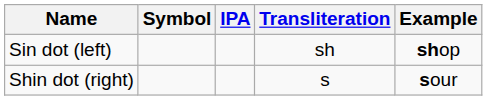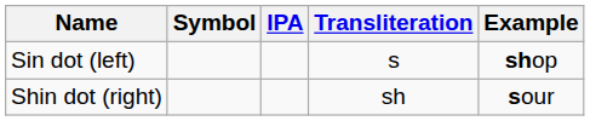Sin dot (left) | Transliteration: sh -> s
Shin dot (right) | Transliteration: s -> sh
